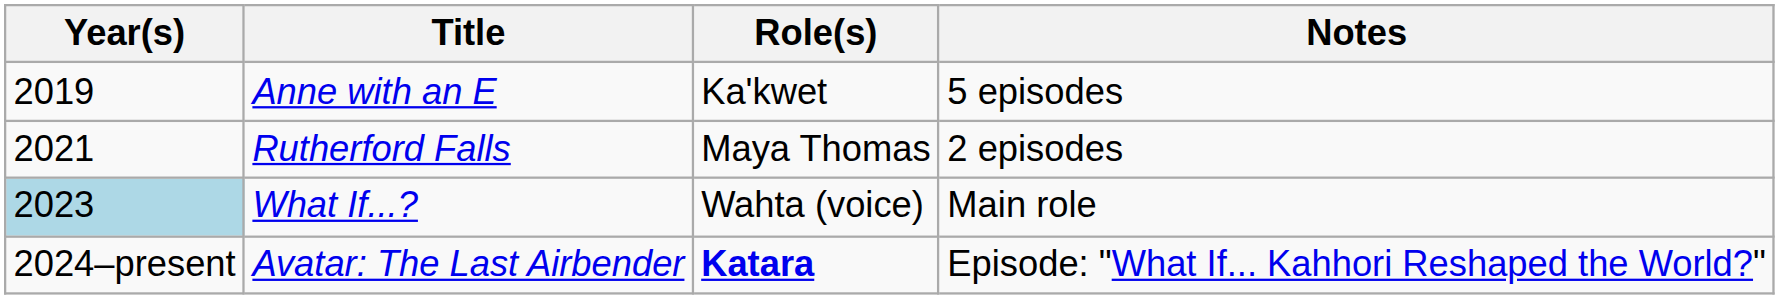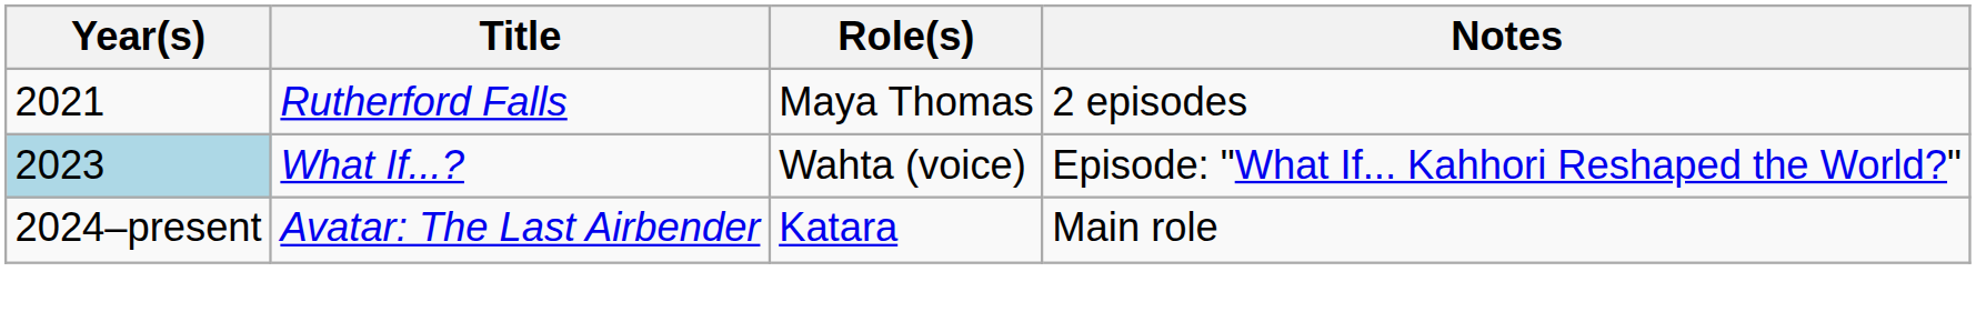- row: 2019 | Anne with an E | Ka'kwet | 5 episodes
What If...? | Notes: Main role -> Episode: "What If... Kahhori Reshaped the World?"
Avatar: The Last Airbender | Role(s): bold -> normal
Avatar: The Last Airbender | Notes: Episode: "What If... Kahhori Reshaped the World?" -> Main role
